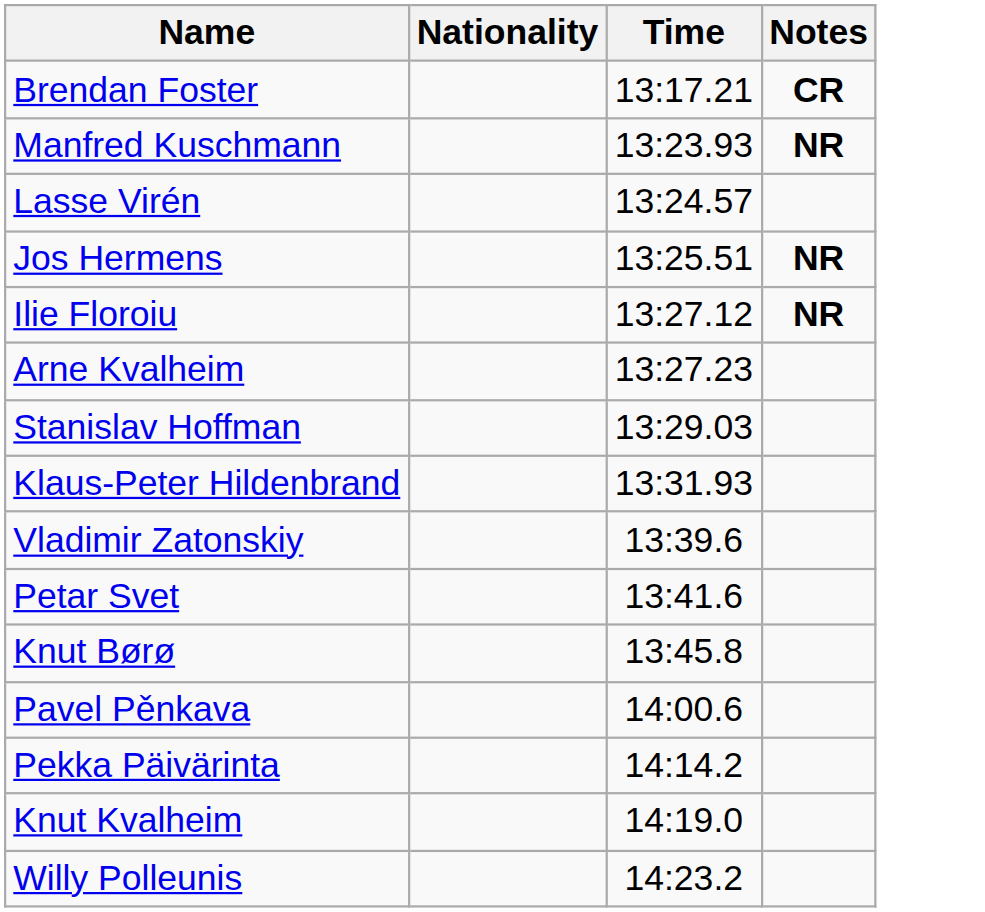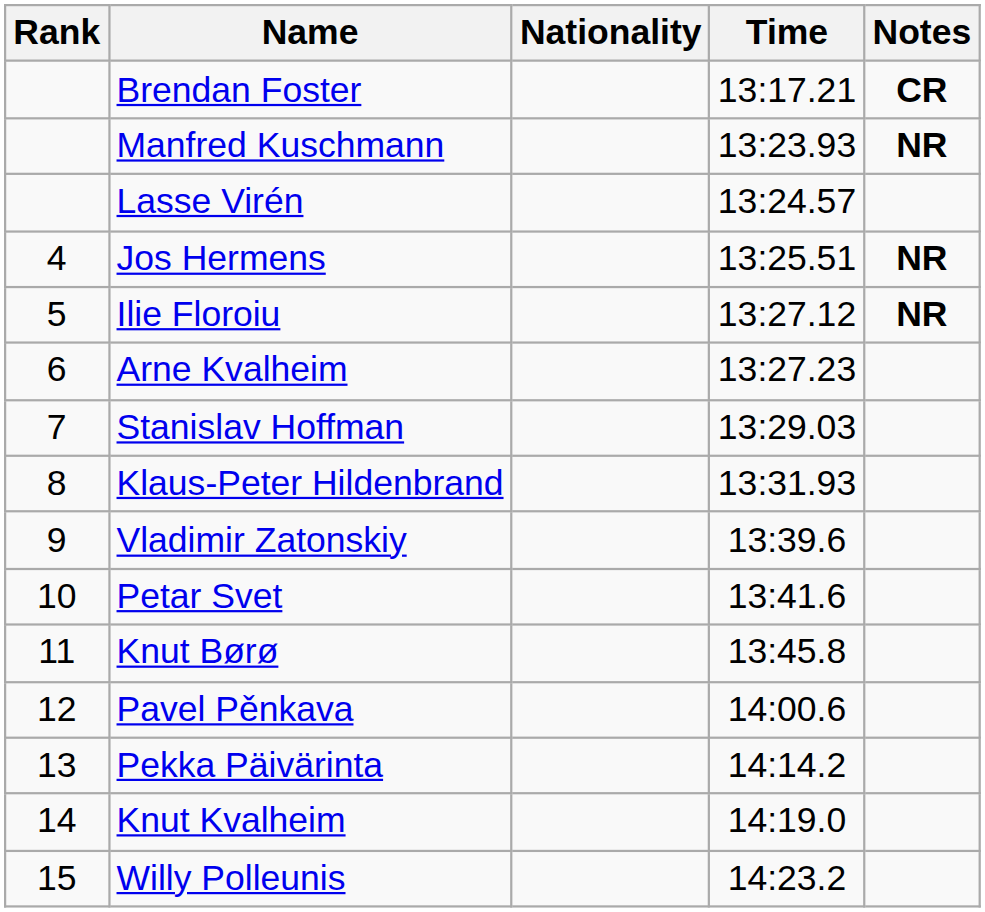+ column: Rank | 4 | 5 | 6 | 7 | 8 | 9 | 10 | 11 | 12 | 13 | 14 | 15
